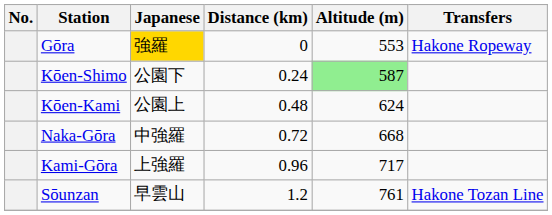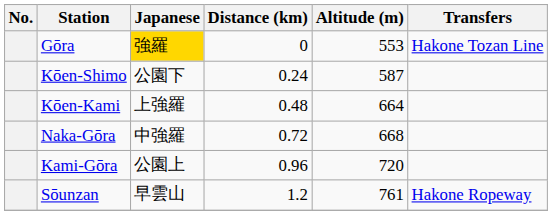Gōra | Transfers: Hakone Ropeway -> Hakone Tozan Line
Kōen-Shimo | Altitude (m): lightgreen background -> no background
Kōen-Kami | Japanese: 公園上 -> 上強羅
Kōen-Kami | Altitude (m): 624 -> 664
Kami-Gōra | Japanese: 上強羅 -> 公園上
Kami-Gōra | Altitude (m): 717 -> 720
Sōunzan | Transfers: Hakone Tozan Line -> Hakone Ropeway
